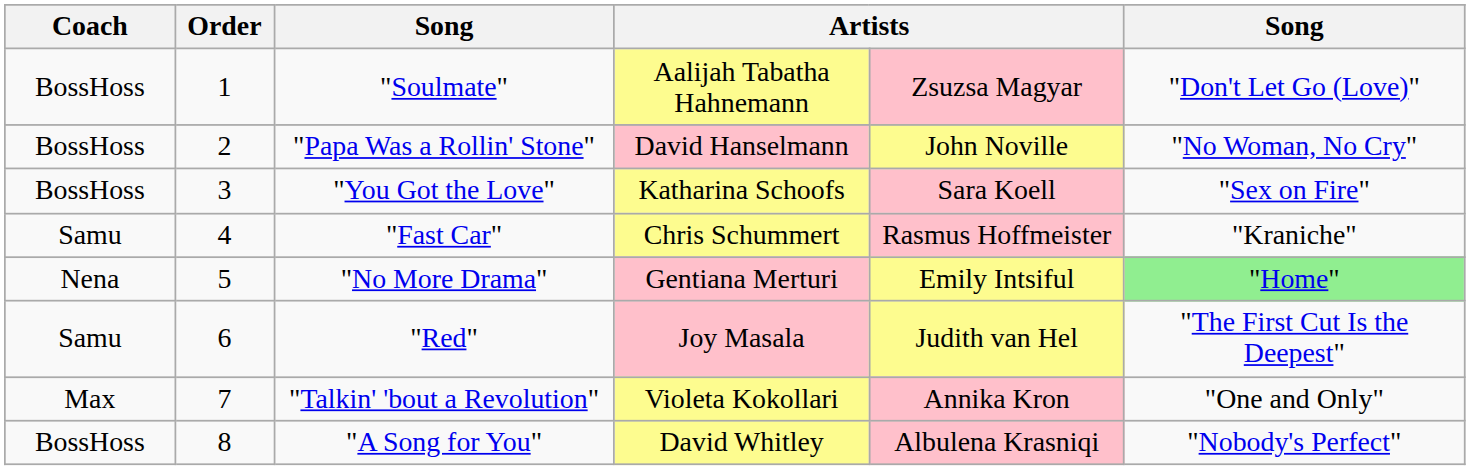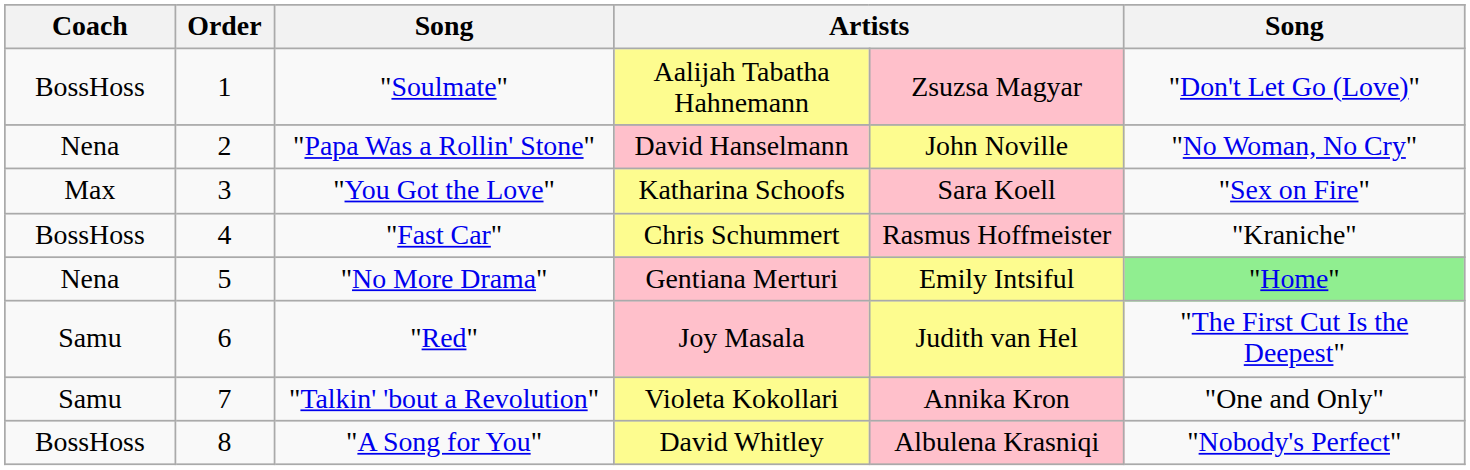"Papa Was a Rollin' Stone" | Coach: BossHoss -> Nena
"You Got the Love" | Coach: BossHoss -> Max
"Fast Car" | Coach: Samu -> BossHoss
"Talkin' 'bout a Revolution" | Coach: Max -> Samu
